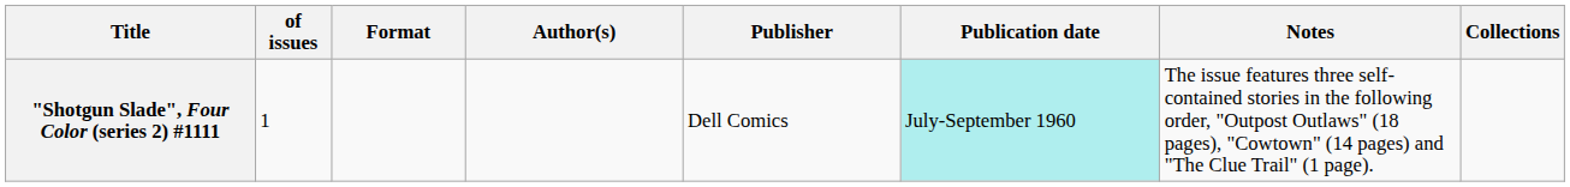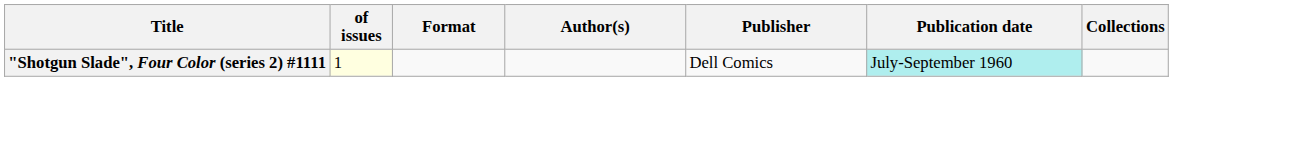- column: Notes | The issue features three self-contained stories in the following order, "Outpost Outlaws" (18 pages), "Cowtown" (14 pages) and "The Clue Trail" (1 page).
"Shotgun Slade", Four Color (series 2) #1111 | of issues: no background -> lightyellow background
